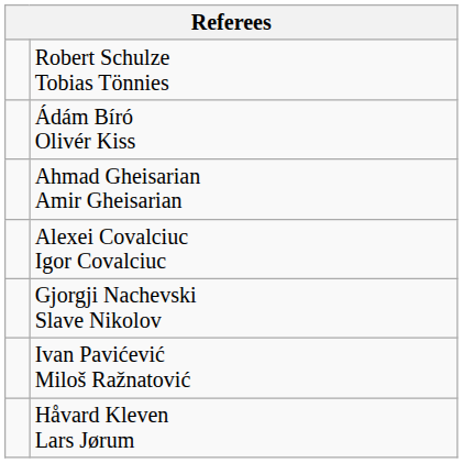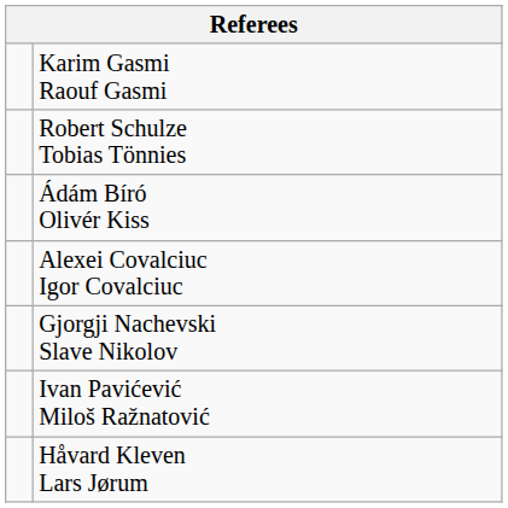+ row: Karim Gasmi Raouf Gasmi
- row: Ahmad Gheisarian Amir Gheisarian
